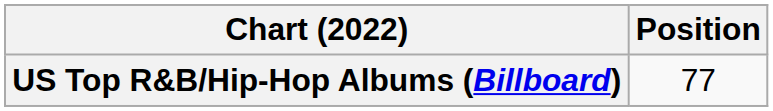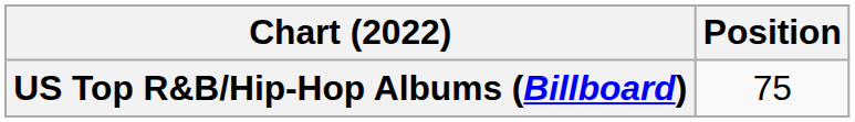US Top R&B/Hip-Hop Albums (Billboard) | Position: 77 -> 75
